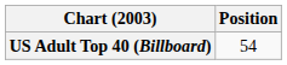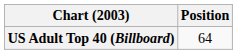US Adult Top 40 (Billboard) | Position: 54 -> 64
